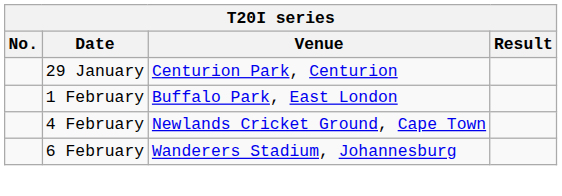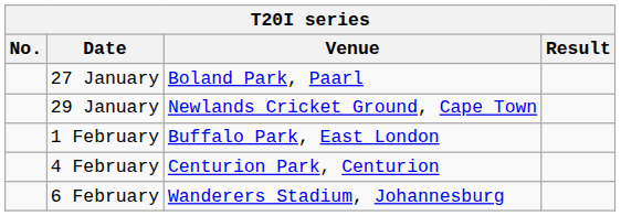+ row: 27 January | Boland Park, Paarl
29 January | Venue: Centurion Park, Centurion -> Newlands Cricket Ground, Cape Town
4 February | Venue: Newlands Cricket Ground, Cape Town -> Centurion Park, Centurion
